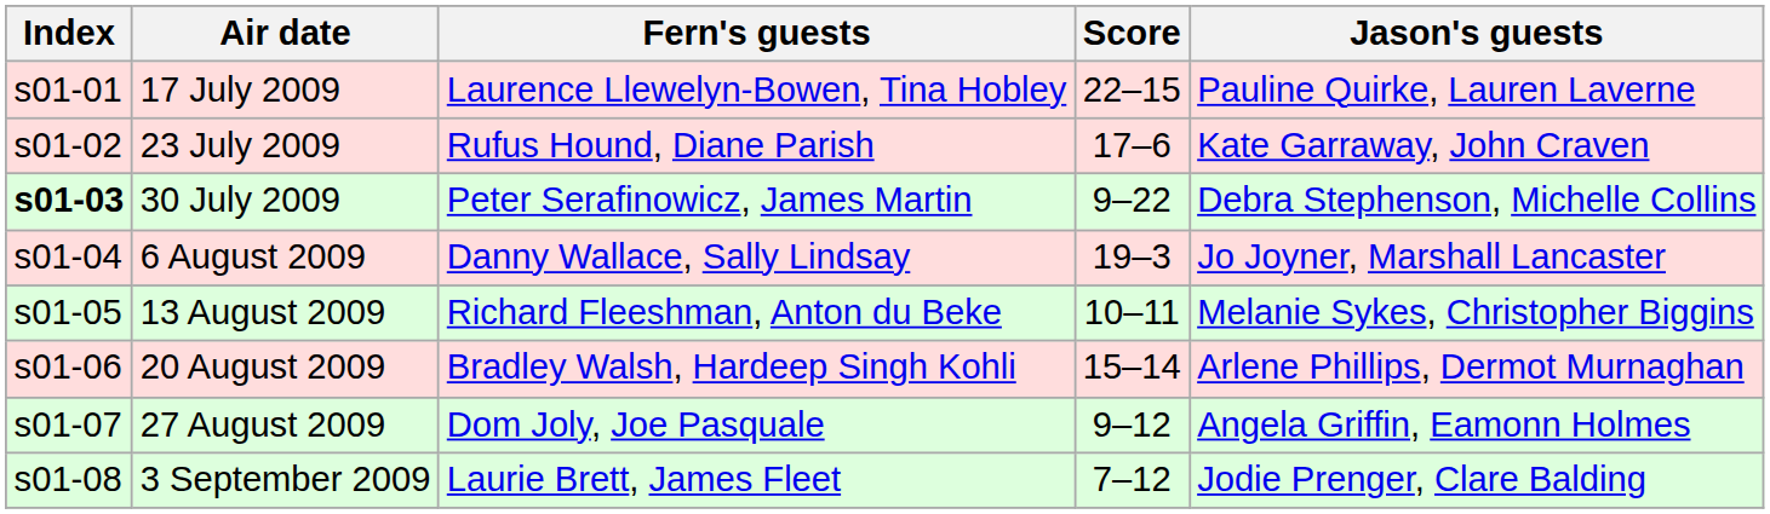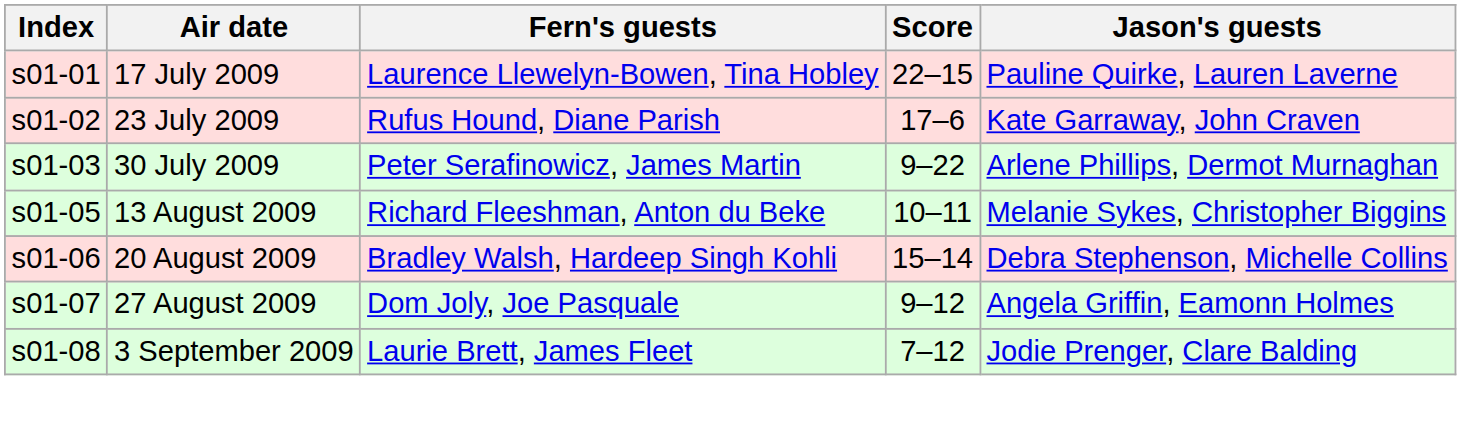30 July 2009 | Index: bold -> normal
30 July 2009 | Jason's guests: Debra Stephenson, Michelle Collins -> Arlene Phillips, Dermot Murnaghan
- row: s01-04 | 6 August 2009 | Danny Wallace, Sally Lindsay | 19–3 | Jo Joyner, Marshall Lancaster
20 August 2009 | Jason's guests: Arlene Phillips, Dermot Murnaghan -> Debra Stephenson, Michelle Collins
